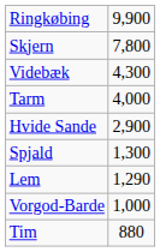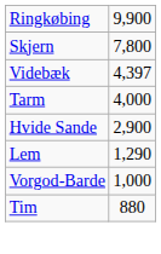Videbæk | column 2: 4,300 -> 4,397
- row: Spjald | 1,300
